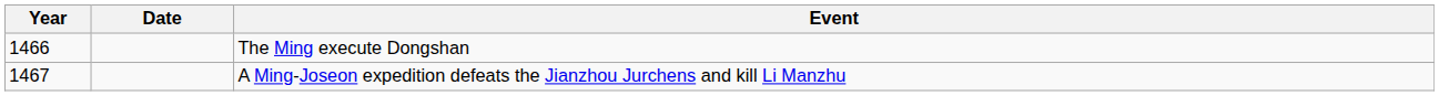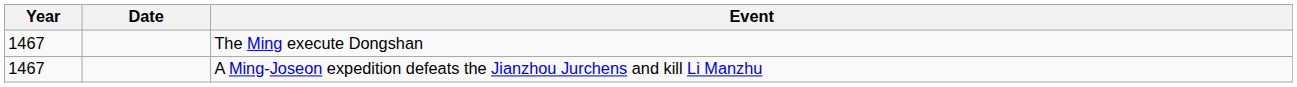The Ming execute Dongshan | Year: 1466 -> 1467
